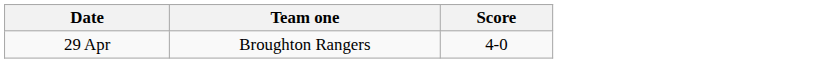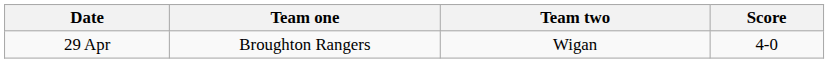+ column: Team two | Wigan
